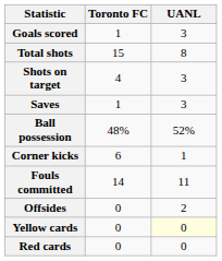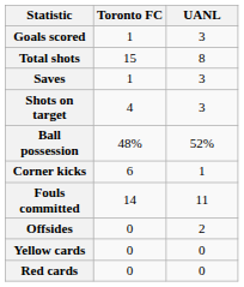rows swapped: Shots on target <-> Saves
Yellow cards | UANL: lightyellow background -> no background
